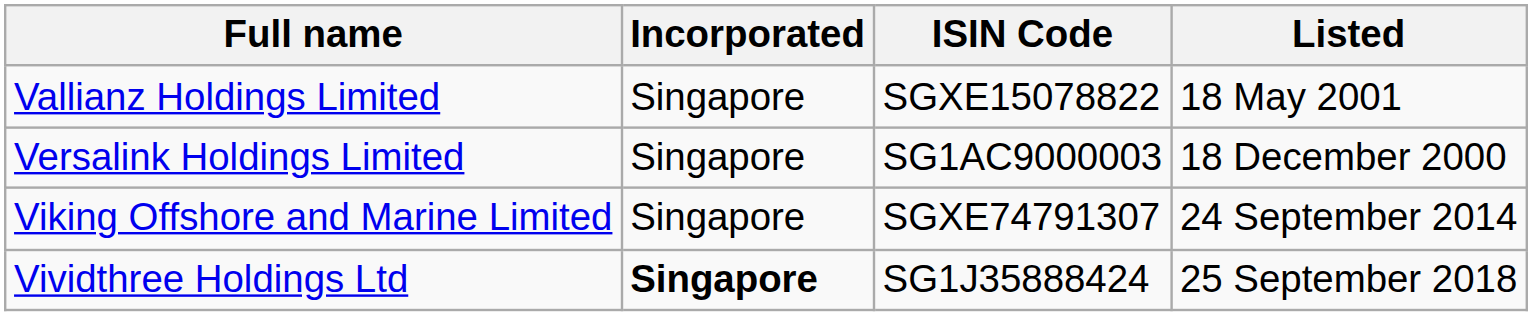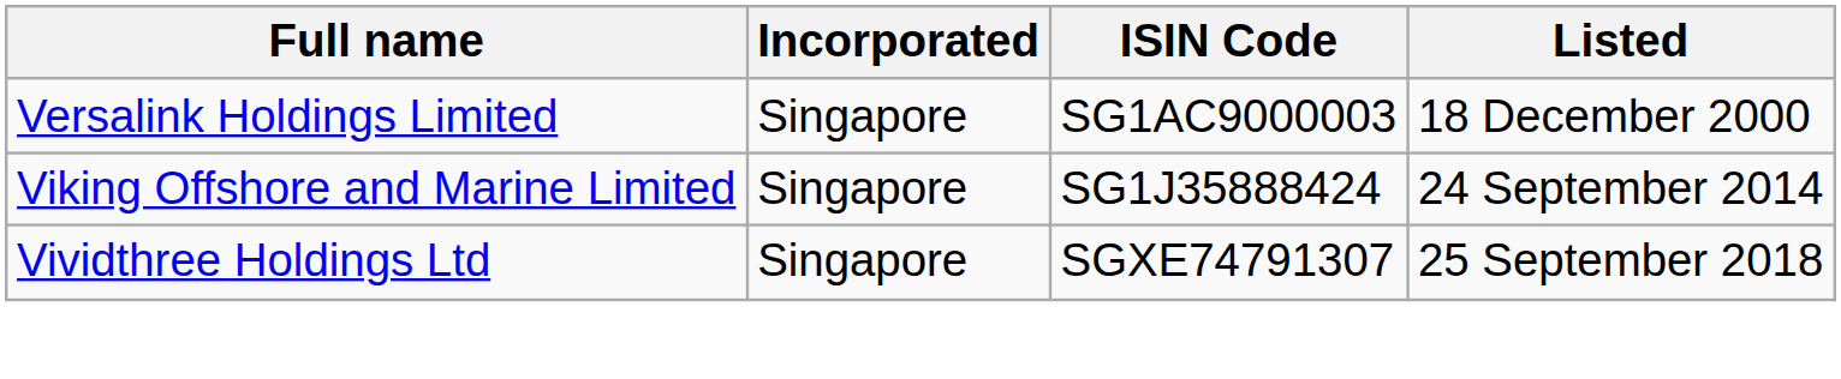- row: Vallianz Holdings Limited | Singapore | SGXE15078822 | 18 May 2001
Viking Offshore and Marine Limited | ISIN Code: SGXE74791307 -> SG1J35888424
Vividthree Holdings Ltd | Incorporated: bold -> normal
Vividthree Holdings Ltd | ISIN Code: SG1J35888424 -> SGXE74791307
